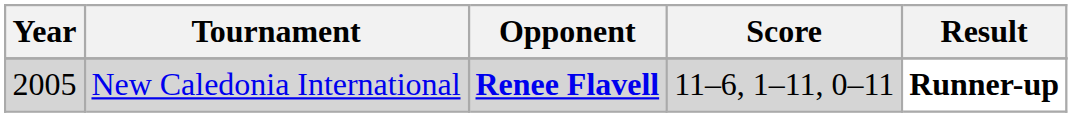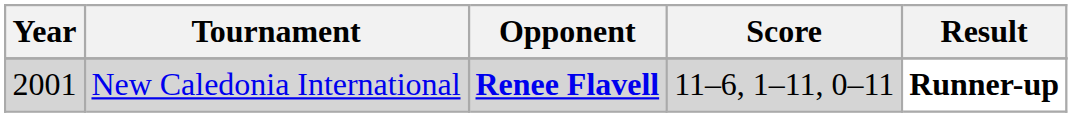New Caledonia International | Year: 2005 -> 2001
